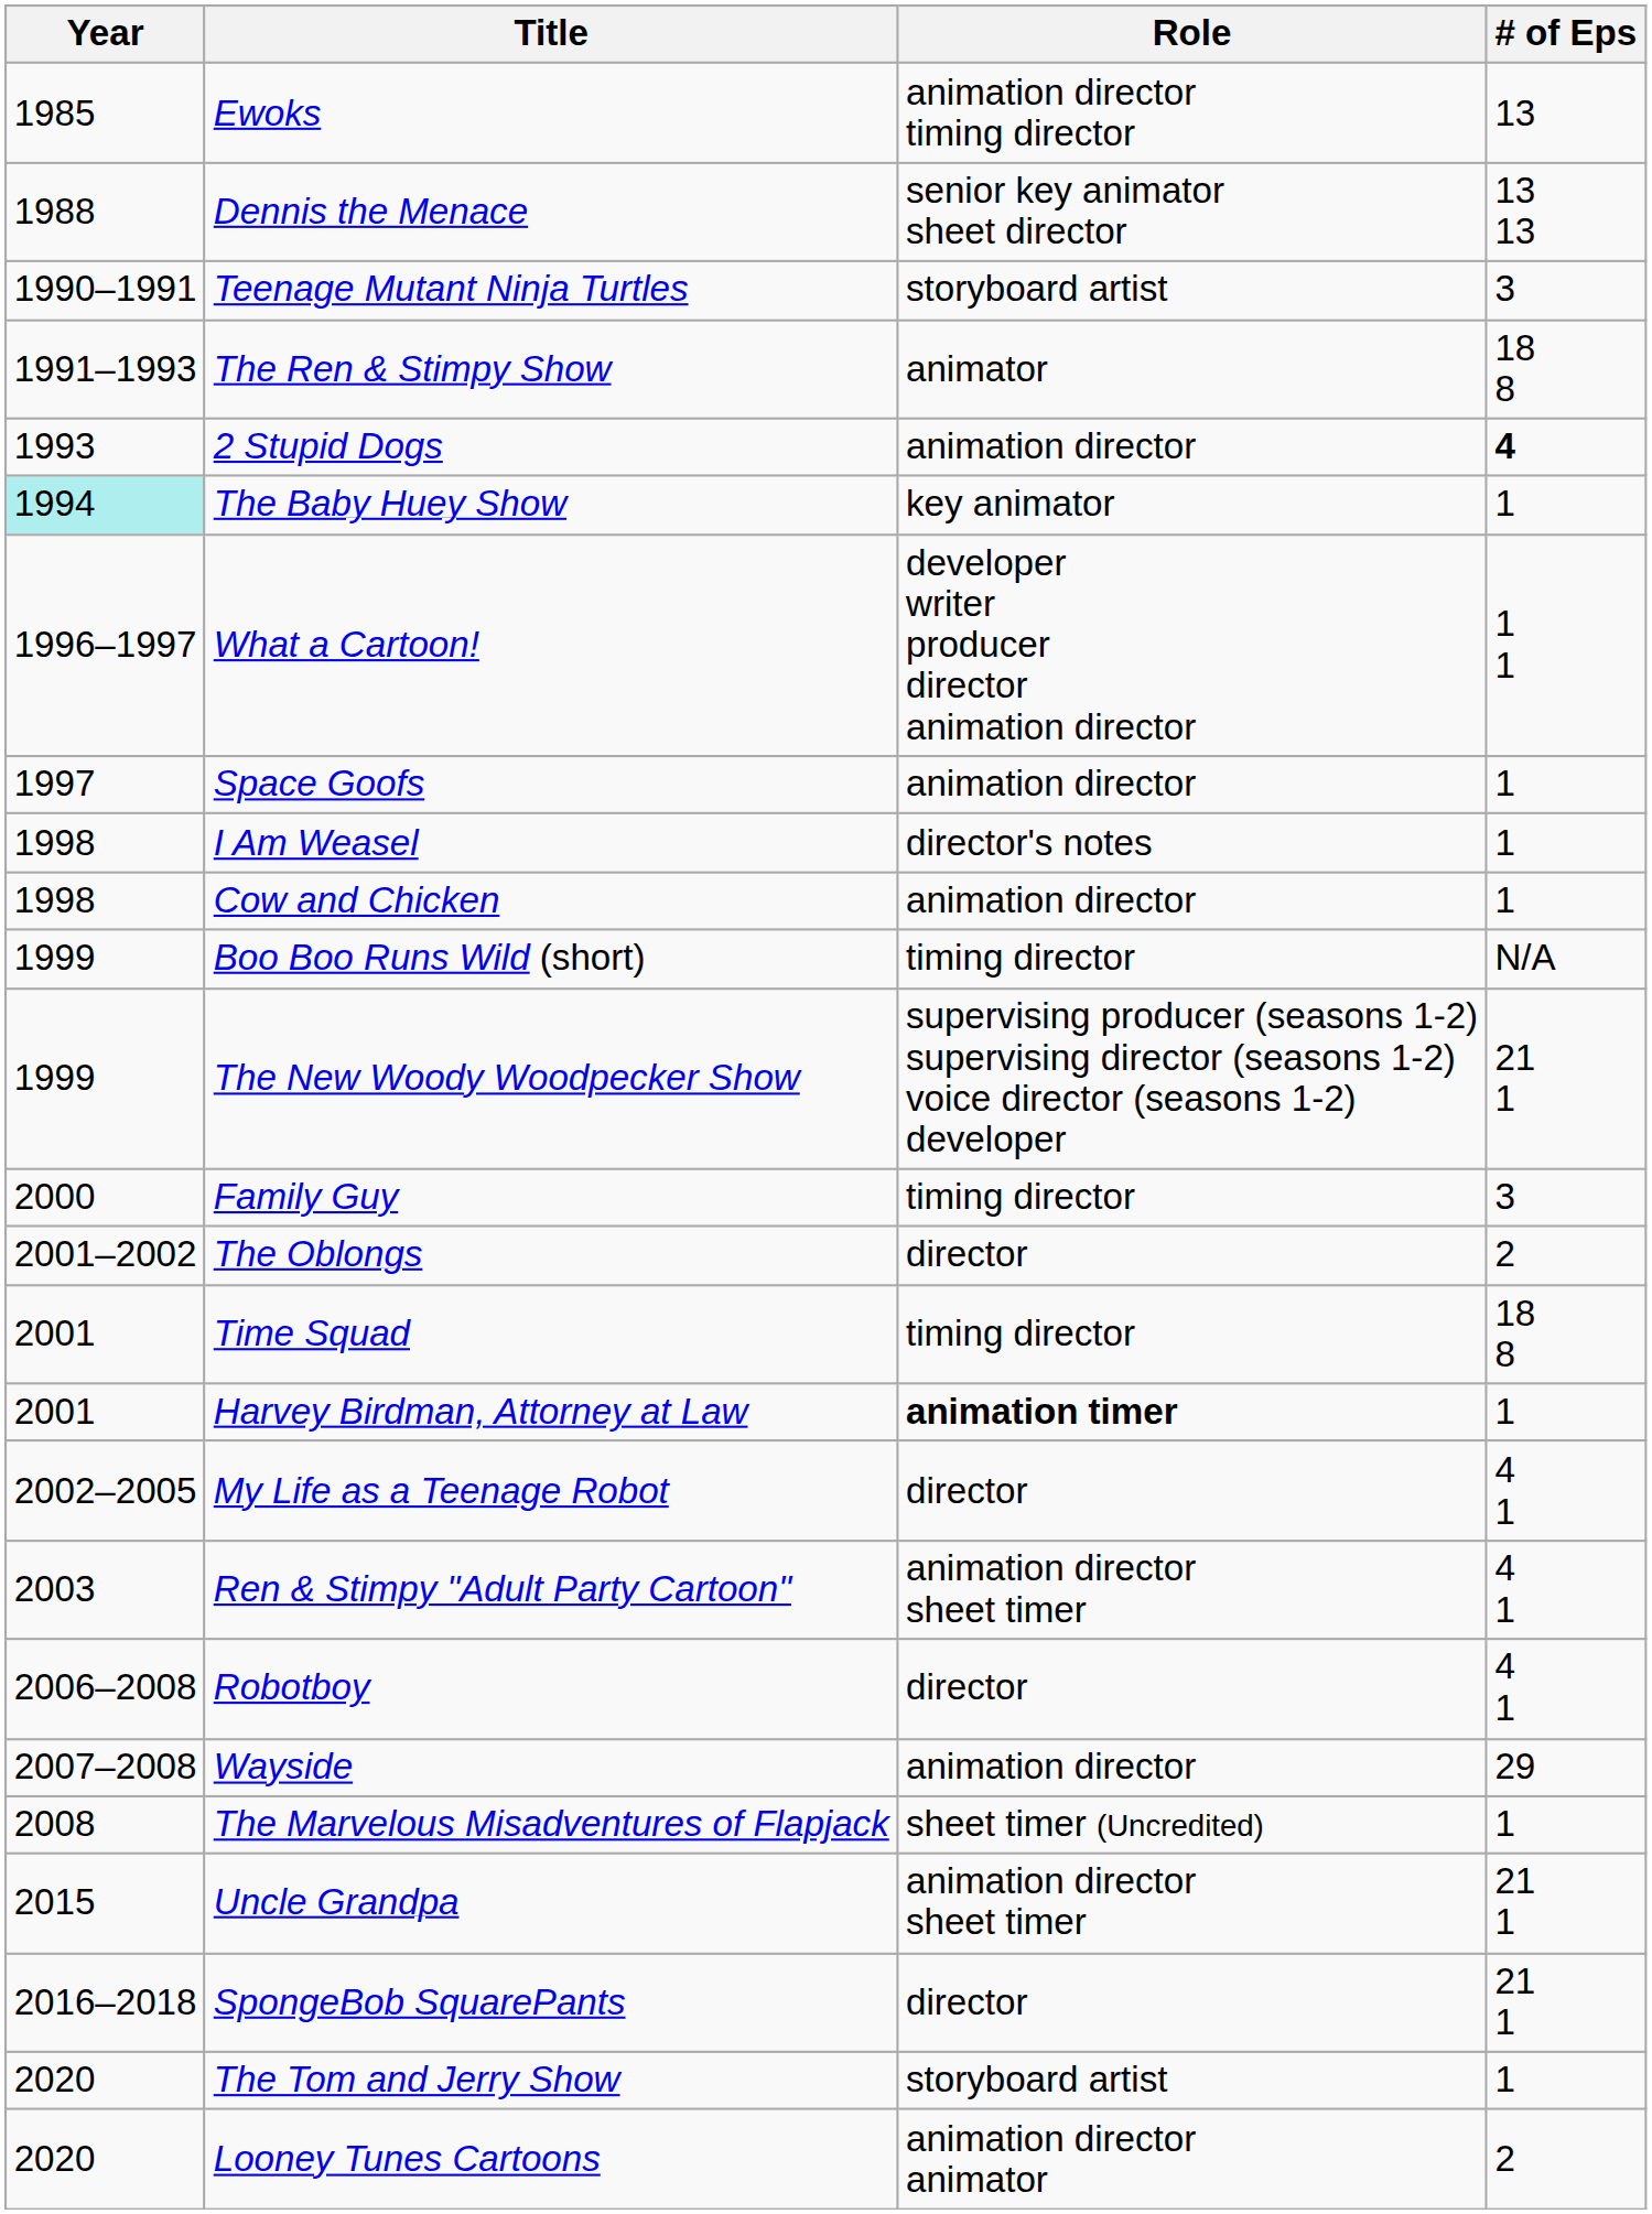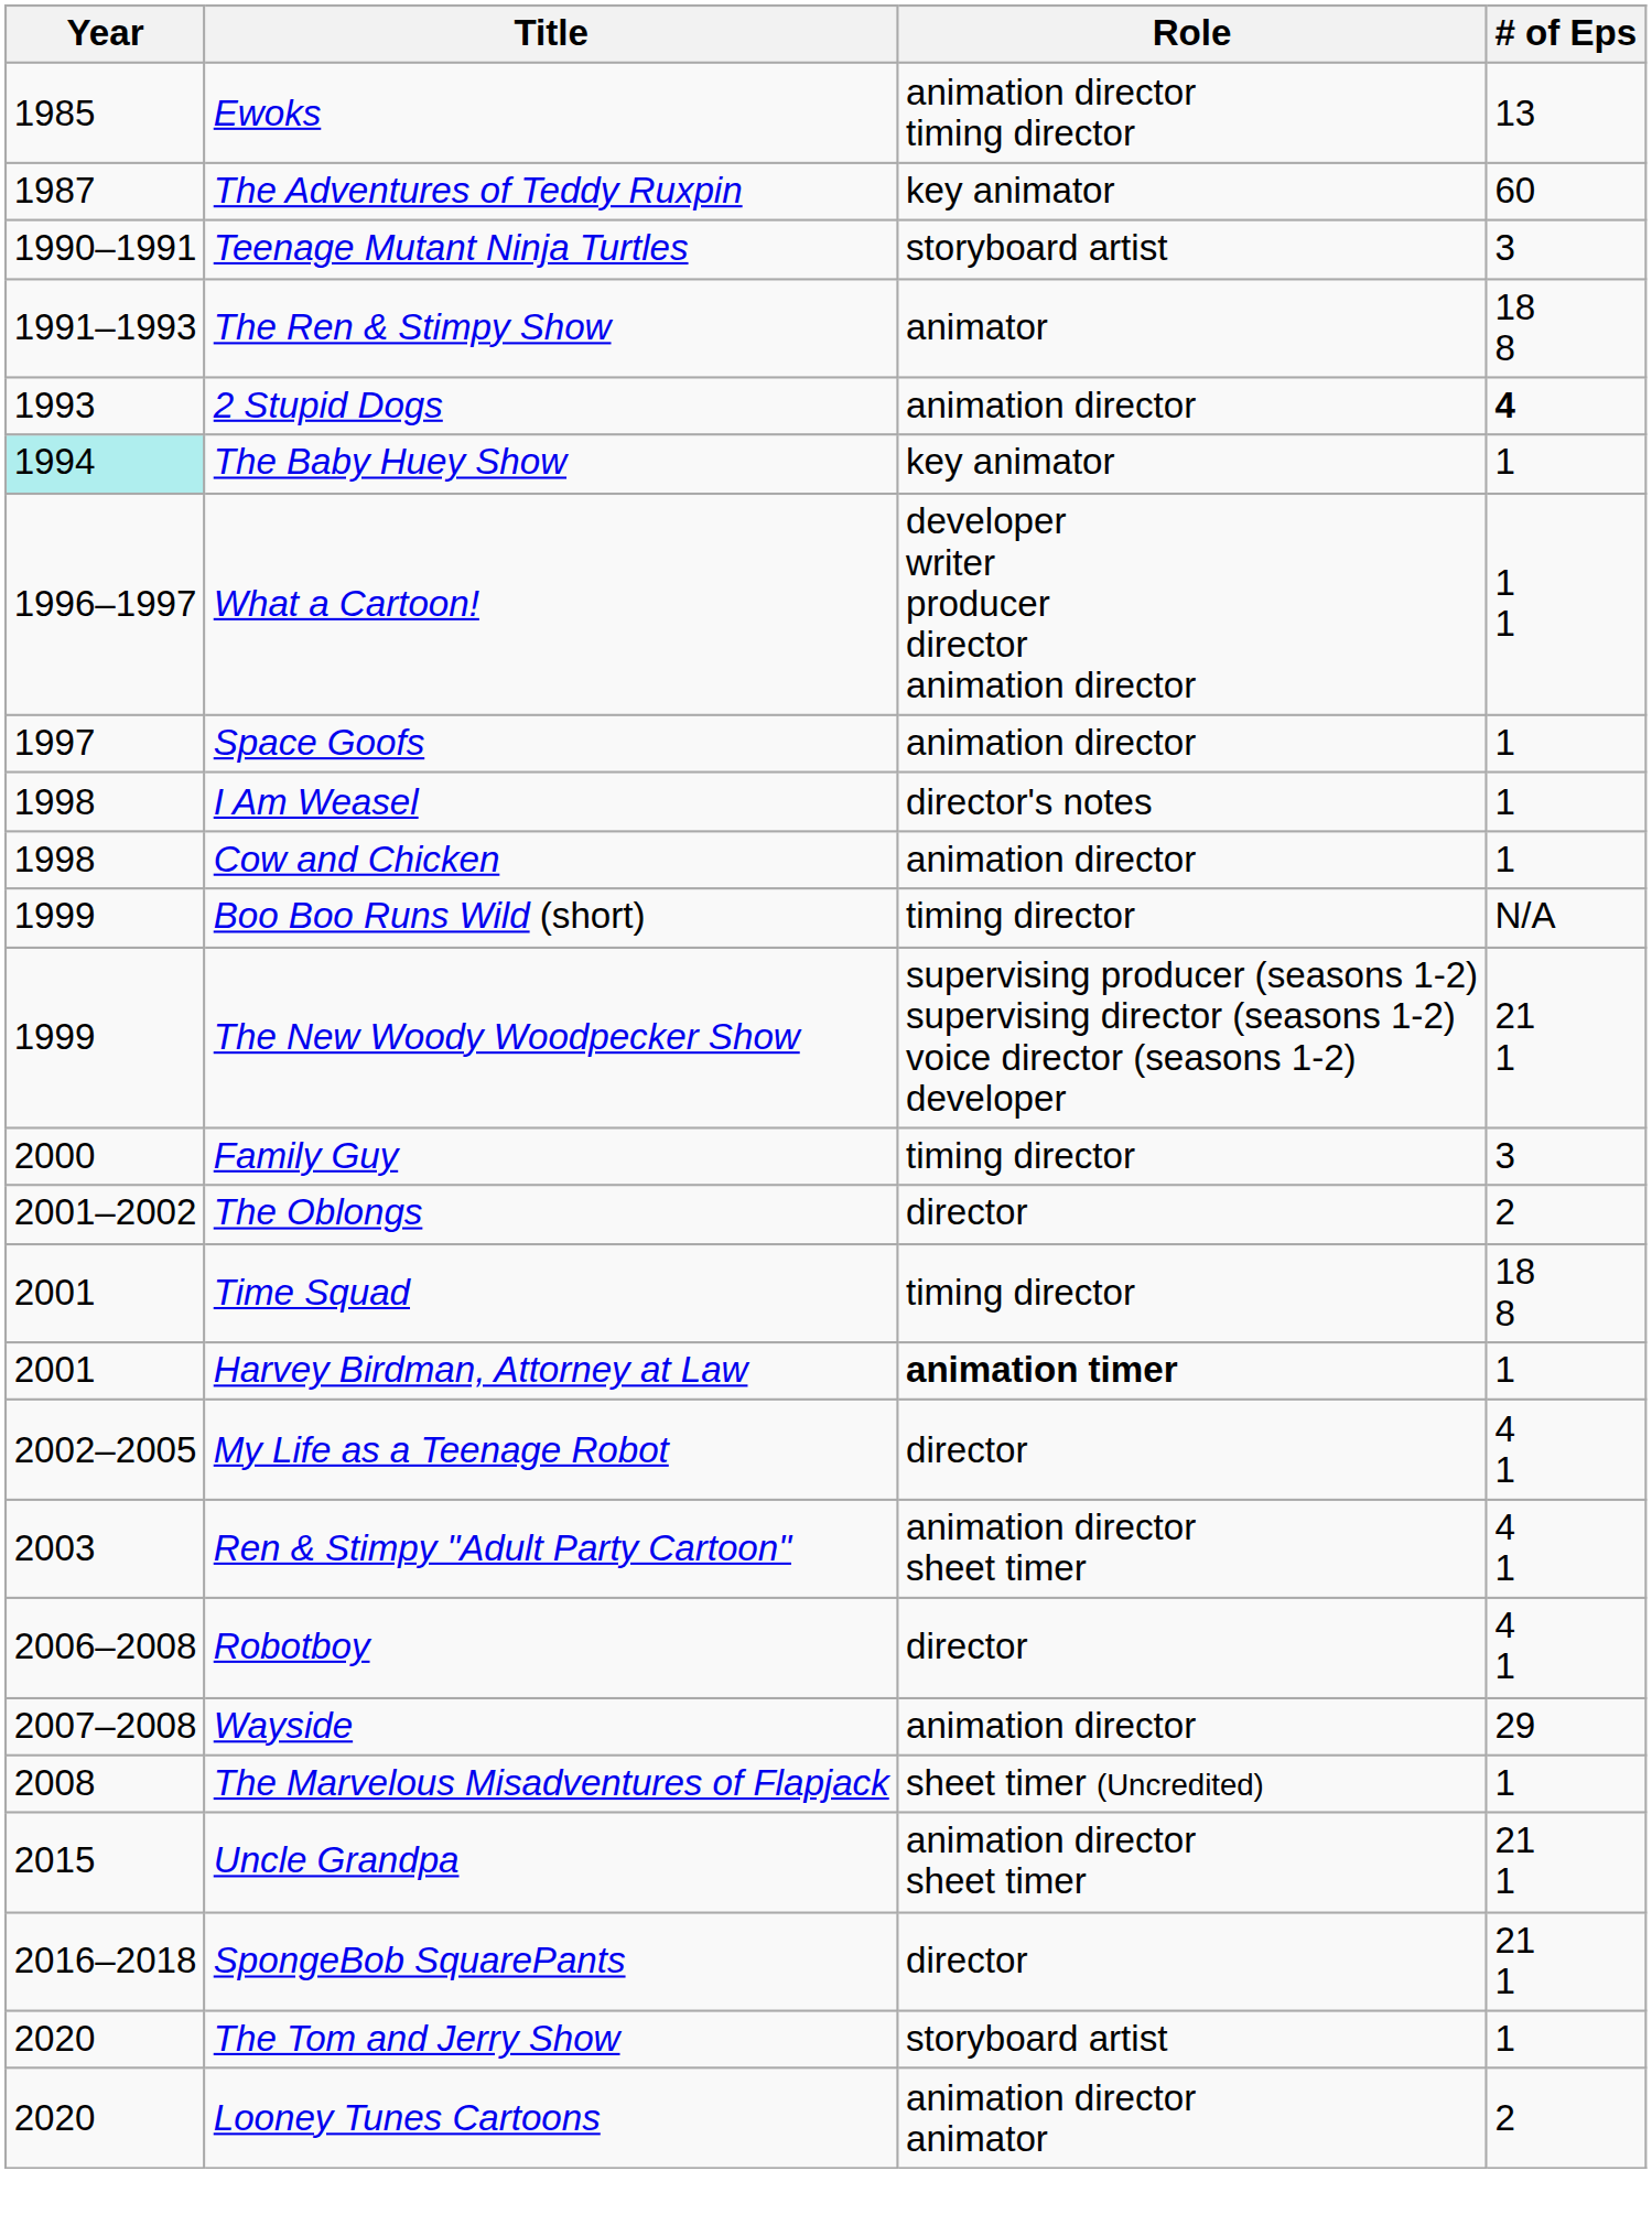+ row: 1987 | The Adventures of Teddy Ruxpin | key animator | 60
- row: 1988 | Dennis the Menace | senior key animator sheet director | 13 13
